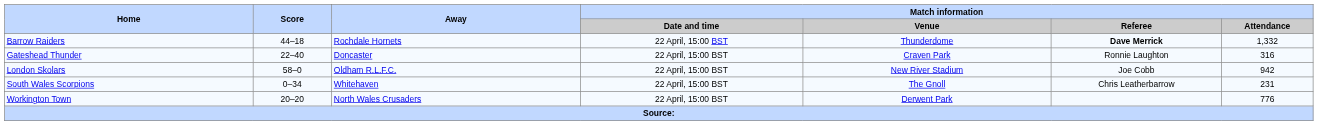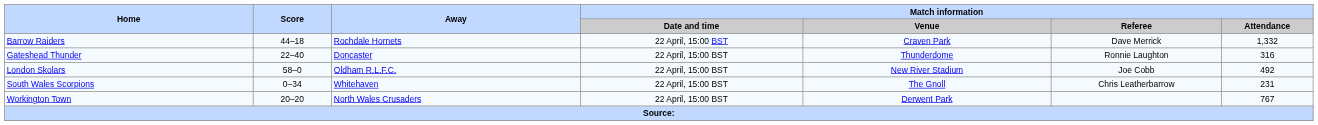Barrow Raiders | Match information / Venue: Thunderdome -> Craven Park
Barrow Raiders | Match information / Referee: bold -> normal
Gateshead Thunder | Match information / Venue: Craven Park -> Thunderdome
London Skolars | Match information / Attendance: 942 -> 492
Workington Town | Match information / Attendance: 776 -> 767
